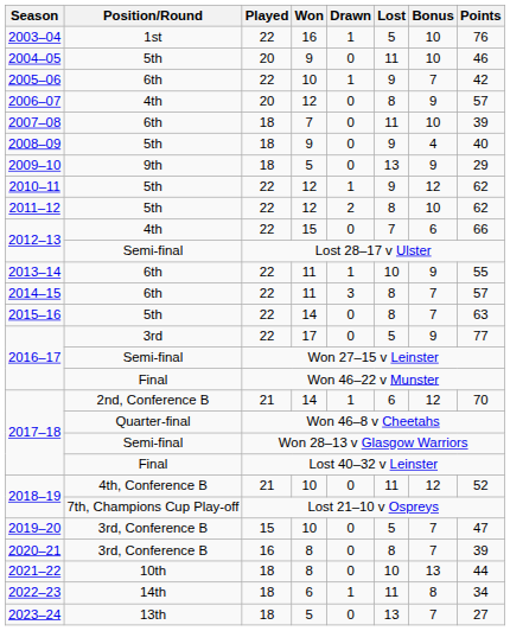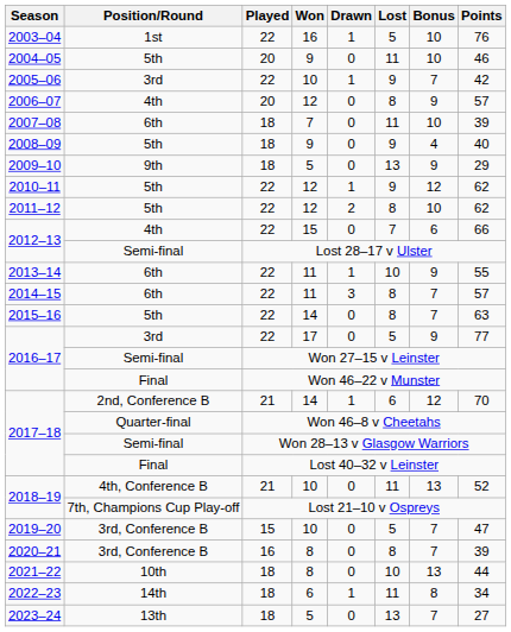2005–06 | Position/Round: 6th -> 3rd
2018–19 / 10 | Bonus: 12 -> 13
